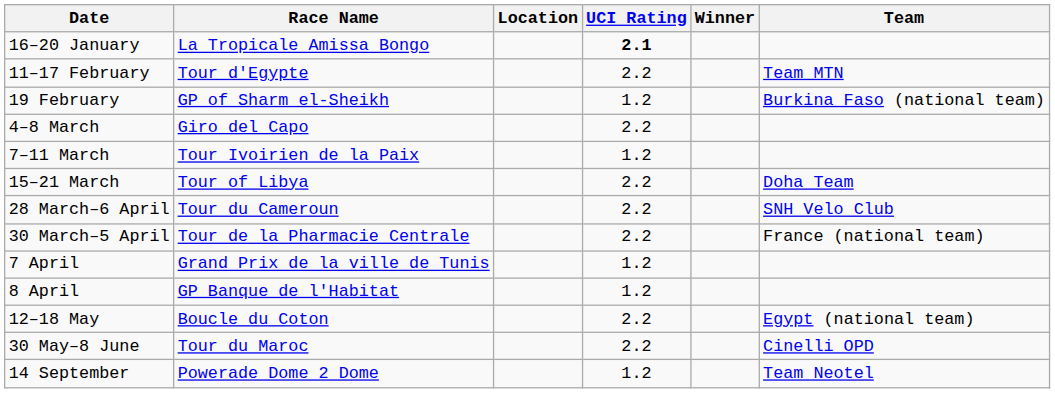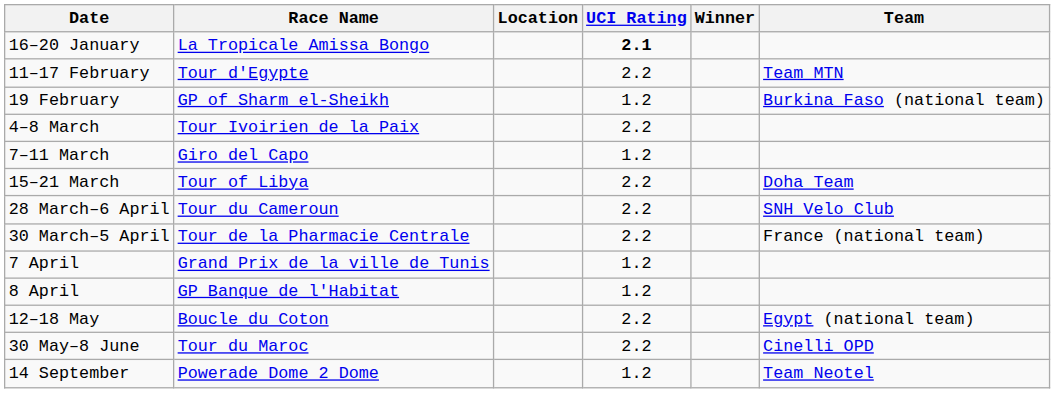4–8 March | Race Name: Giro del Capo -> Tour Ivoirien de la Paix
7–11 March | Race Name: Tour Ivoirien de la Paix -> Giro del Capo
